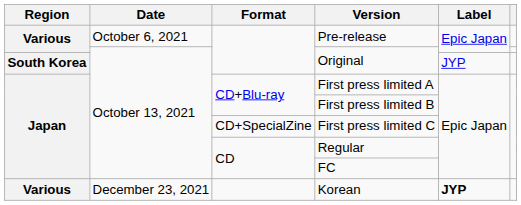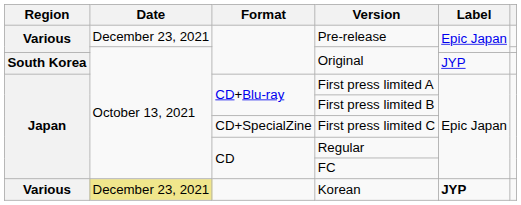Pre-release | Date: October 6, 2021 -> December 23, 2021
Korean | Date: no background -> khaki background
